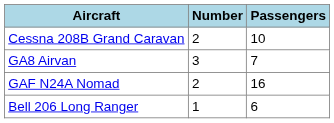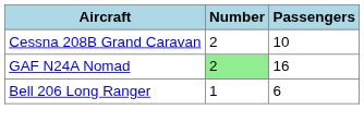- row: GA8 Airvan | 3 | 7
GAF N24A Nomad | Number: no background -> lightgreen background
